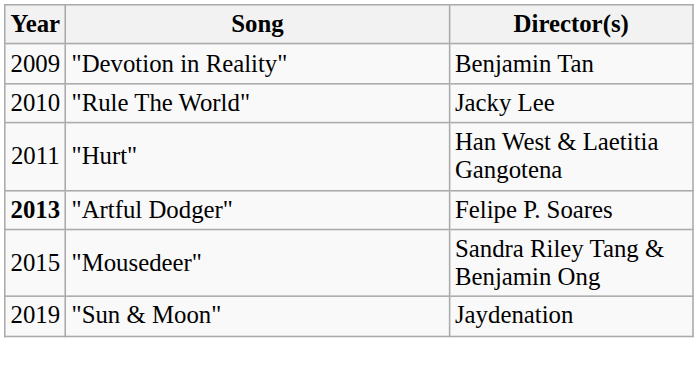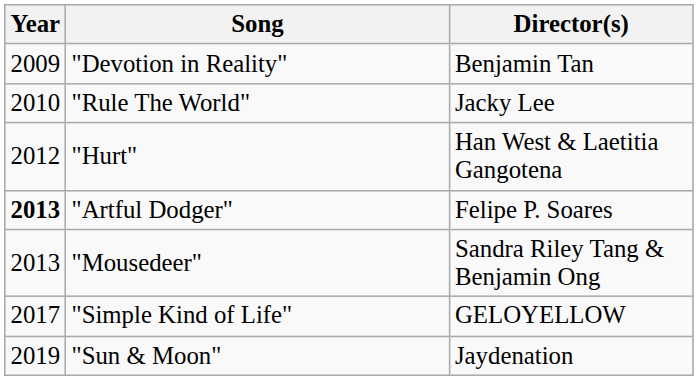"Hurt" | Year: 2011 -> 2012
"Mousedeer" | Year: 2015 -> 2013
+ row: 2017 | "Simple Kind of Life" | GELOYELLOW
